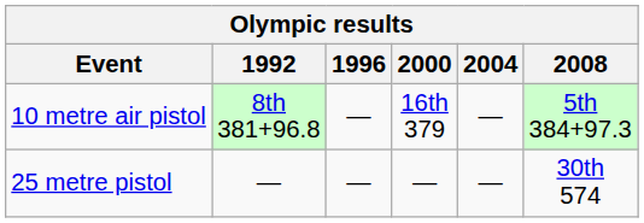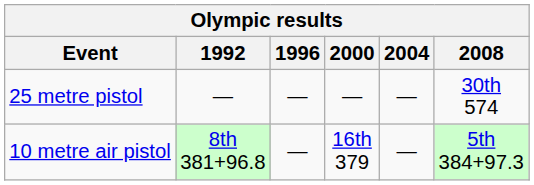rows swapped: 25 metre pistol <-> 10 metre air pistol
